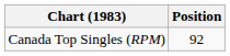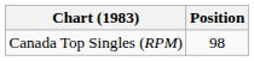Canada Top Singles (RPM) | Position: 92 -> 98
